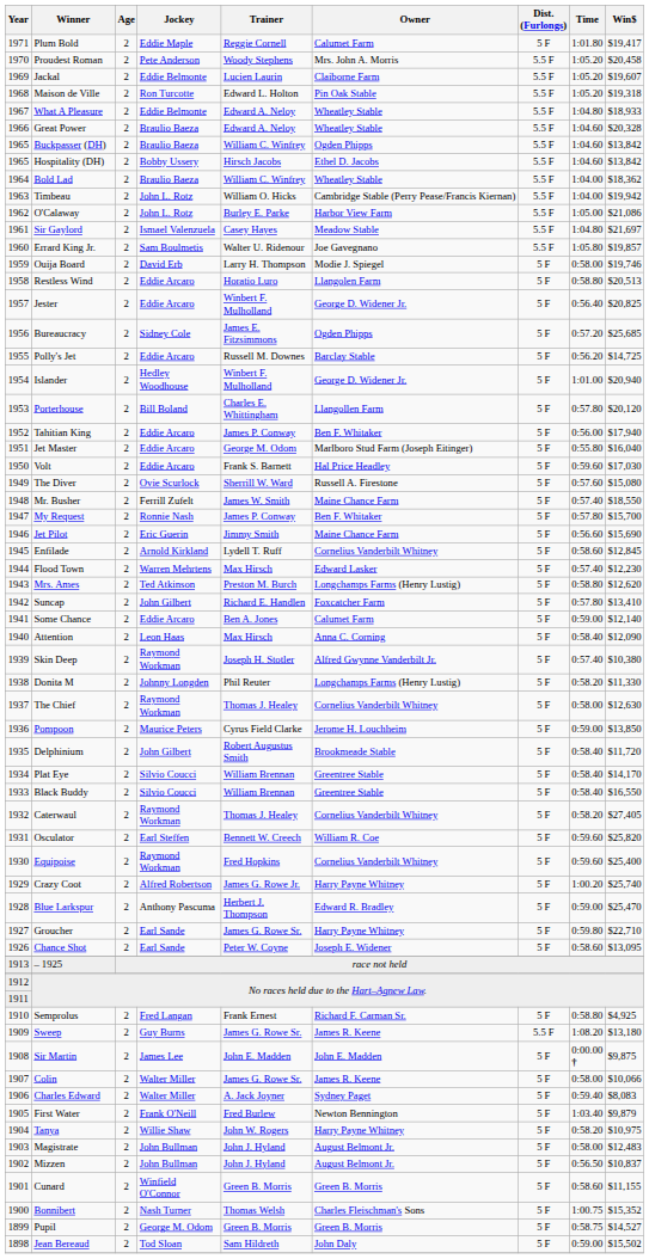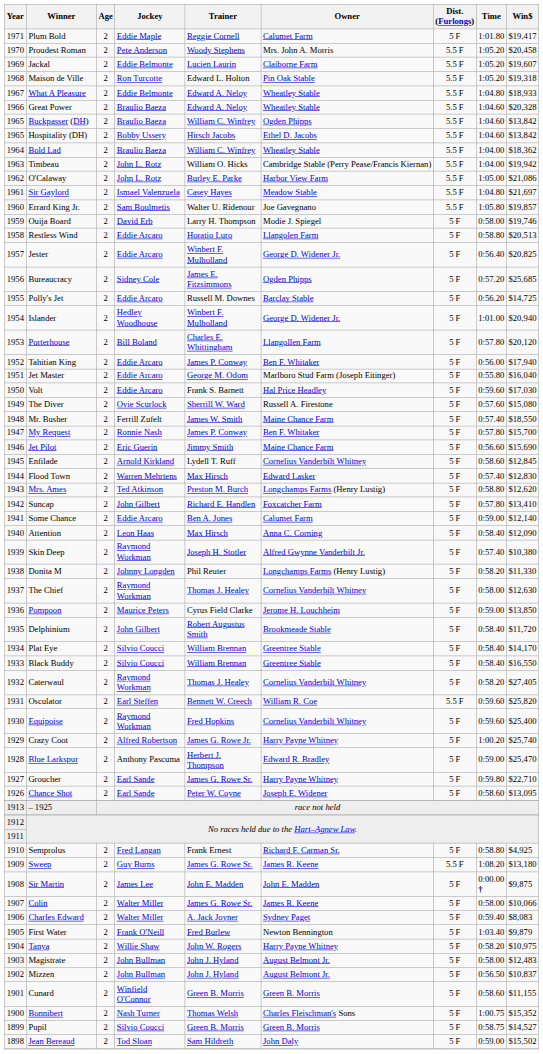Flood Town | Win$: $12,230 -> $12,830
Osculator | Dist. (Furlongs): 5 F -> 5.5 F
Pupil | Jockey: George M. Odom -> Silvio Coucci
